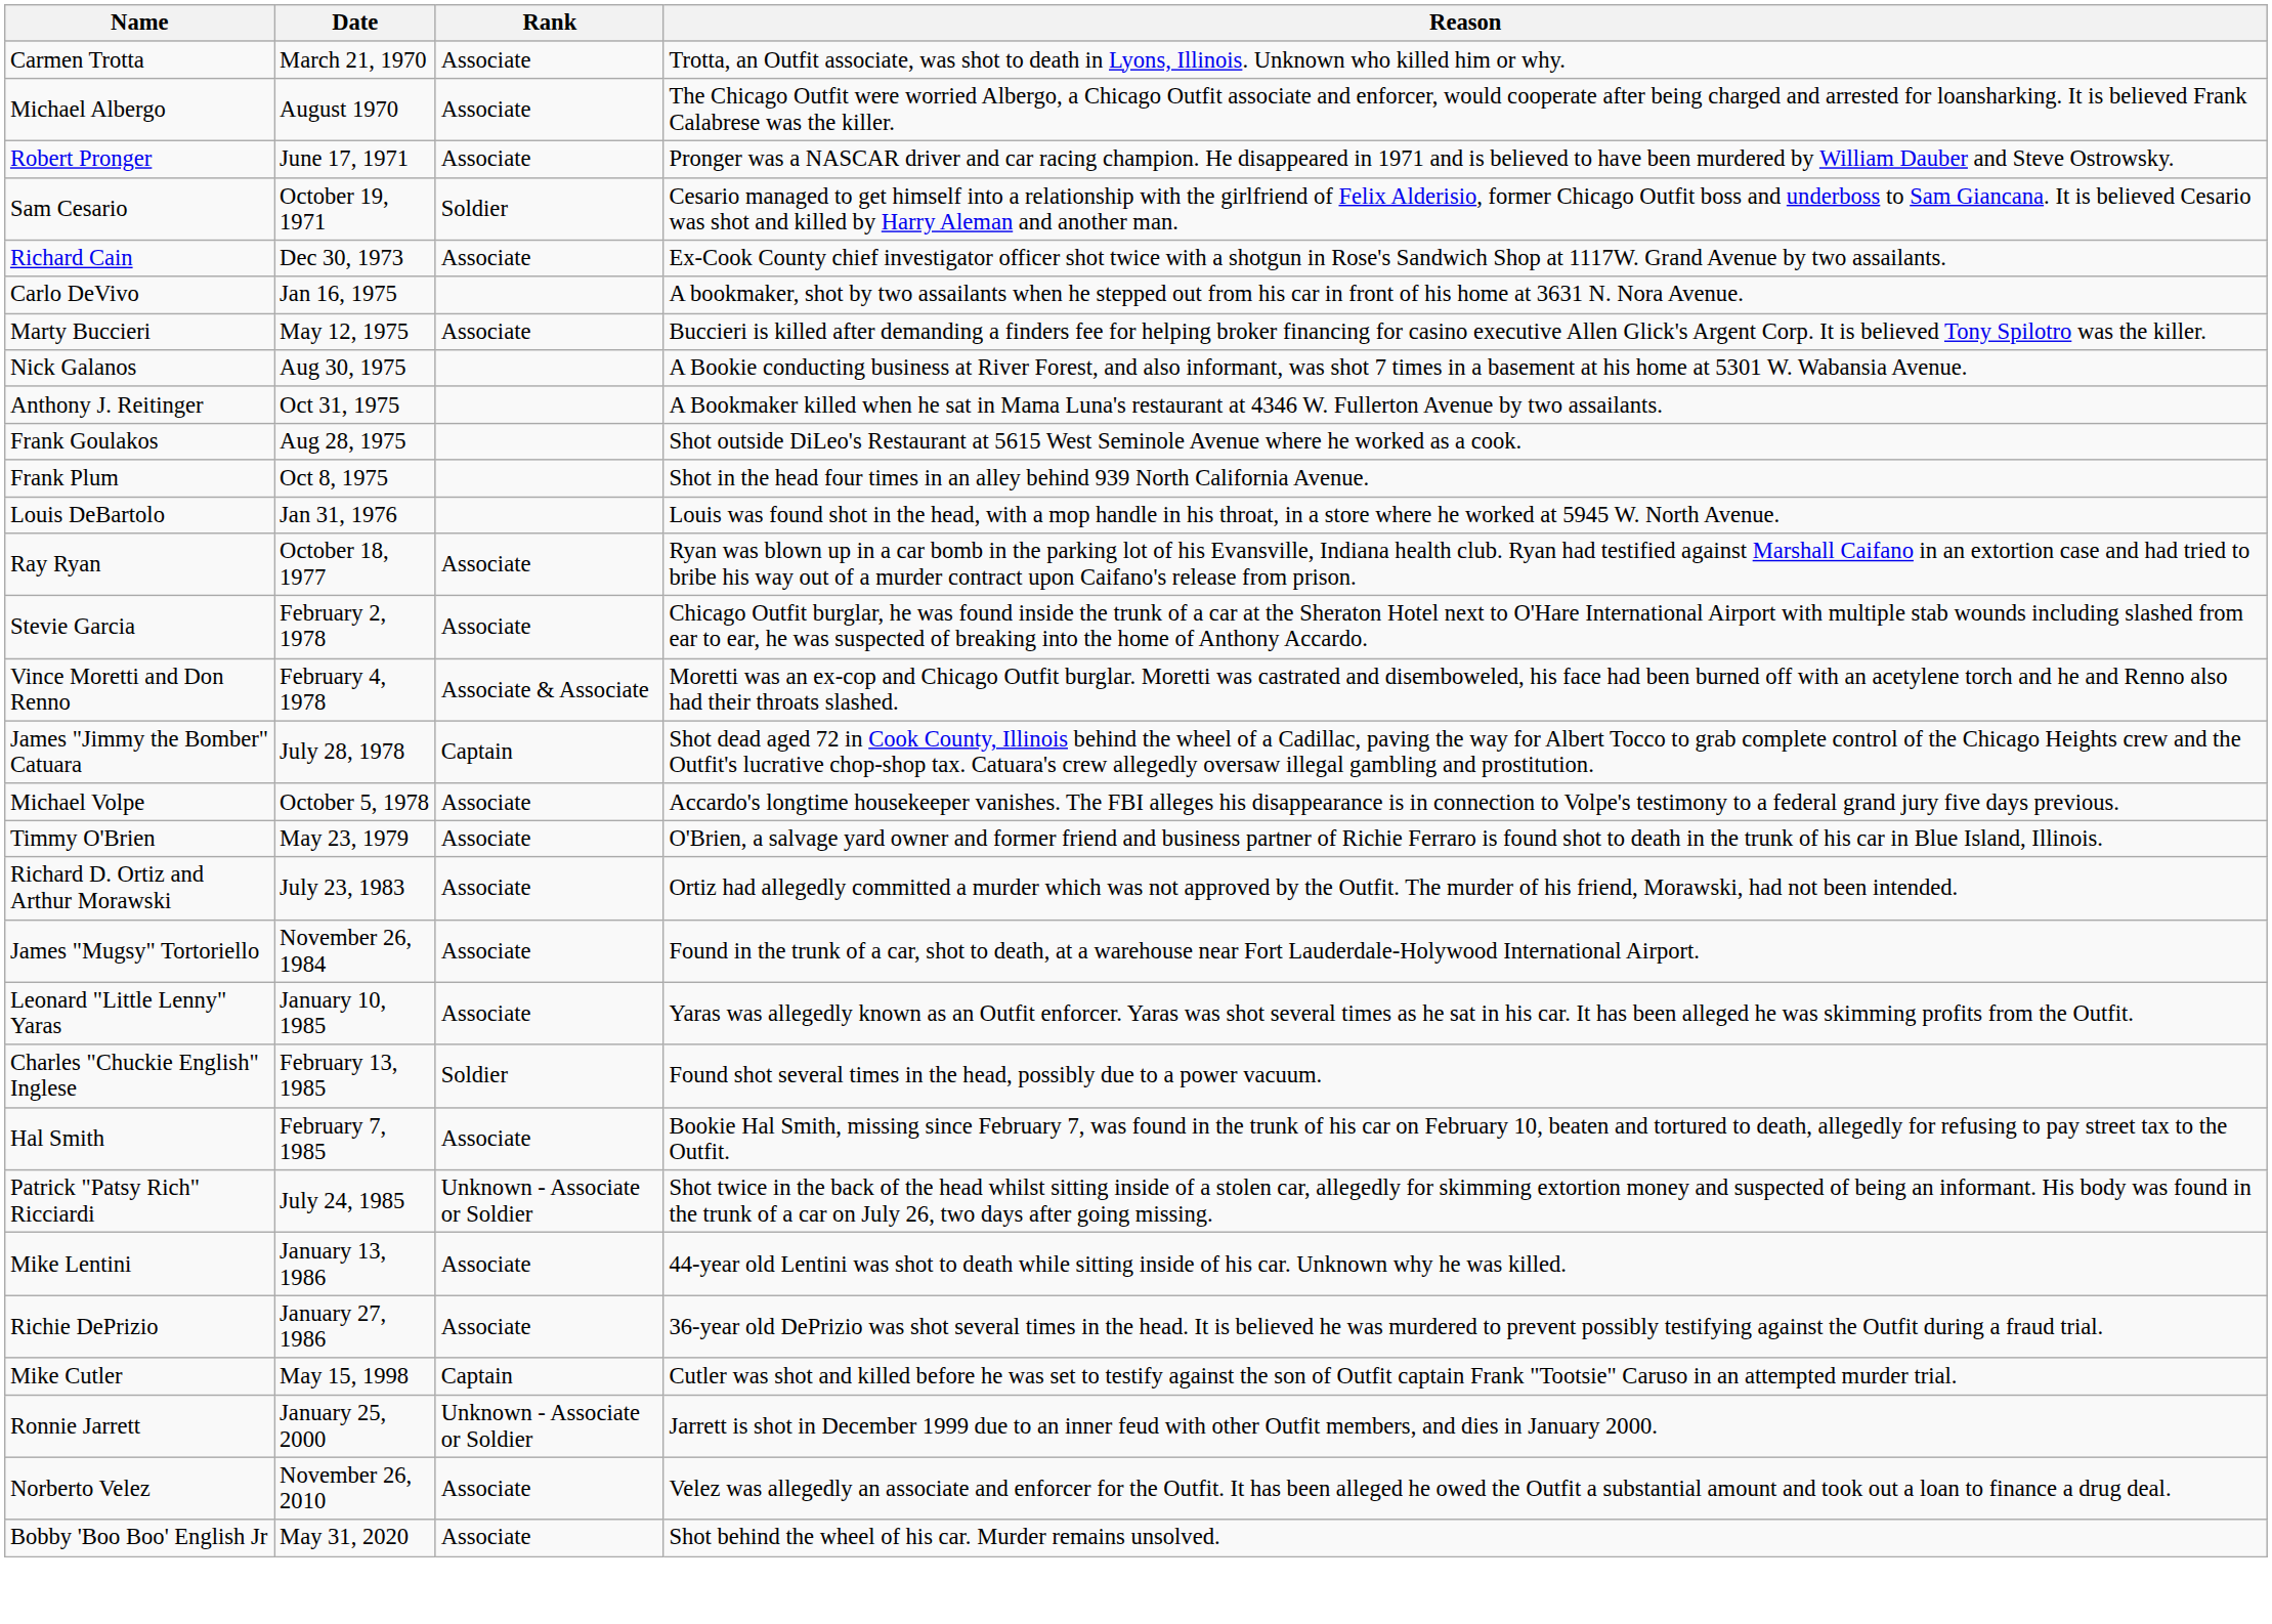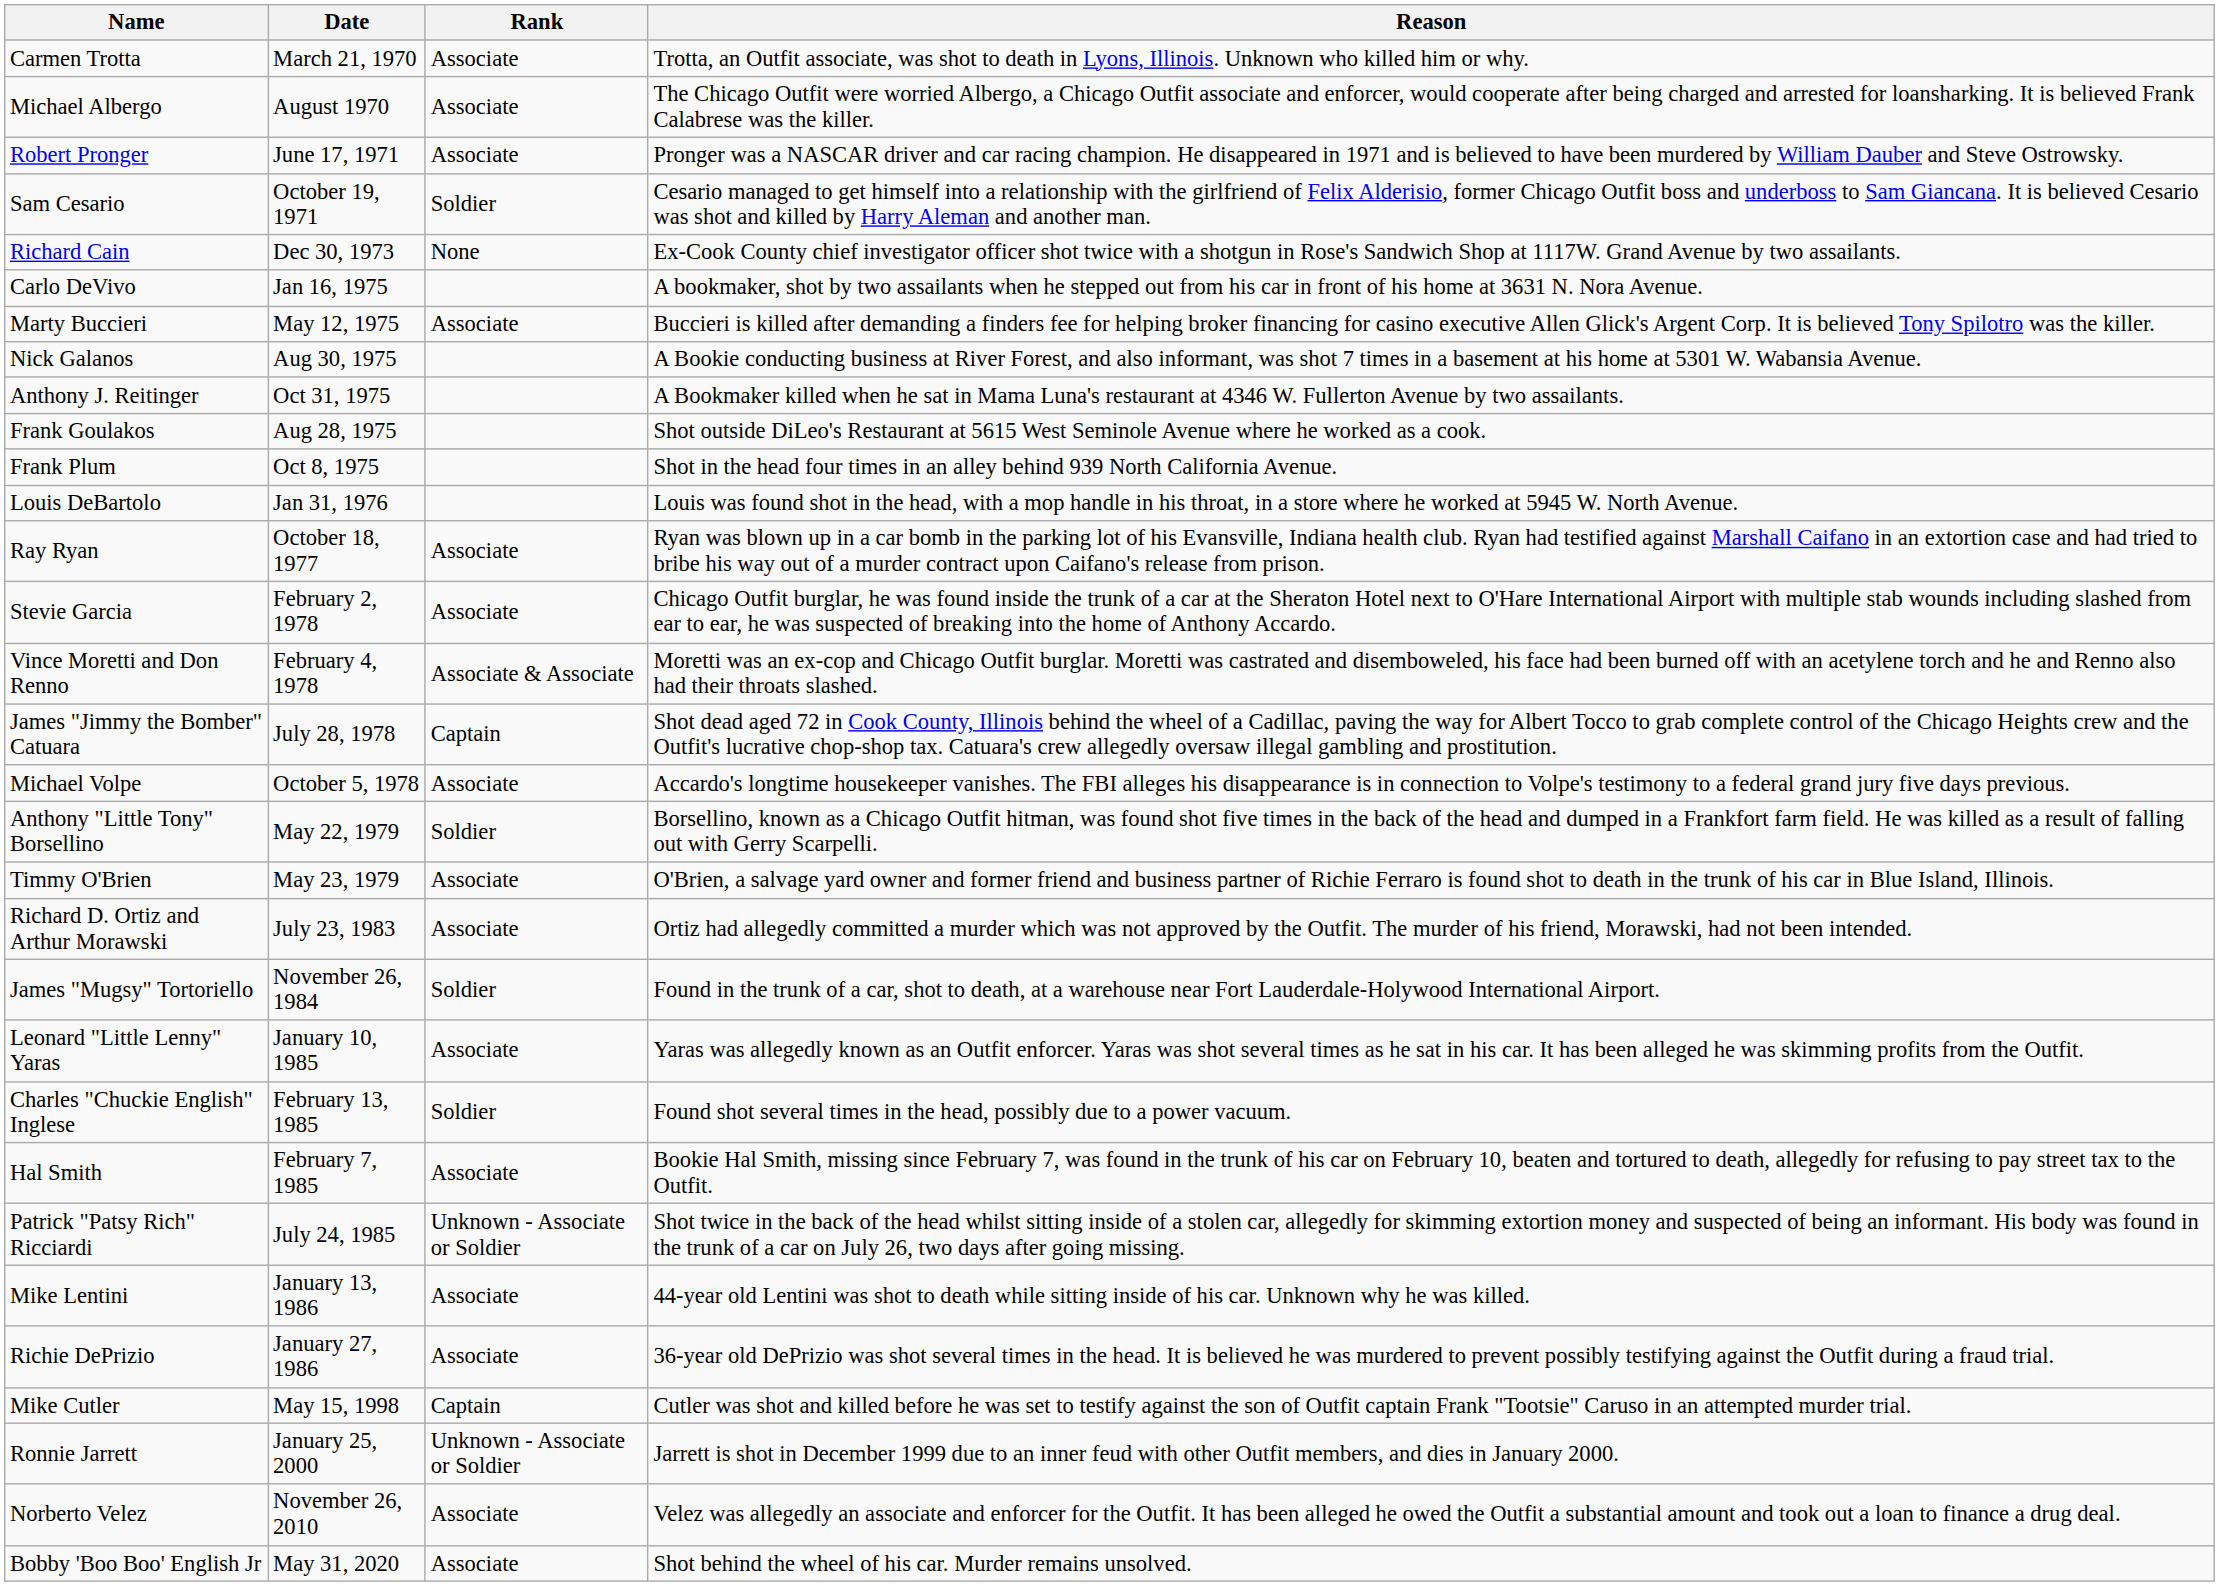Richard Cain | Rank: Associate -> None
+ row: Anthony "Little Tony" Borsellino | May 22, 1979 | Soldier | Borsellino, known as a Chicago Outfit hitman, was found shot five times in the back of the head and dumped in a Frankfort farm field. He was killed as a result of falling out with Gerry Scarpelli.
James "Mugsy" Tortoriello | Rank: Associate -> Soldier
